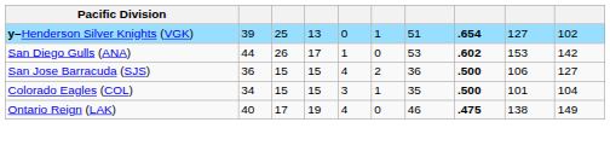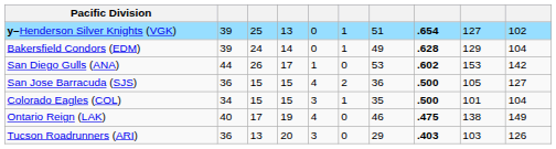+ row: Bakersfield Condors (EDM) | 39 | 24 | 14 | 0 | 1 | 49 | .628 | 129 | 104
San Jose Barracuda (SJS) | column 9: 106 -> 105
+ row: Tucson Roadrunners (ARI) | 36 | 13 | 20 | 3 | 0 | 29 | .403 | 103 | 126
